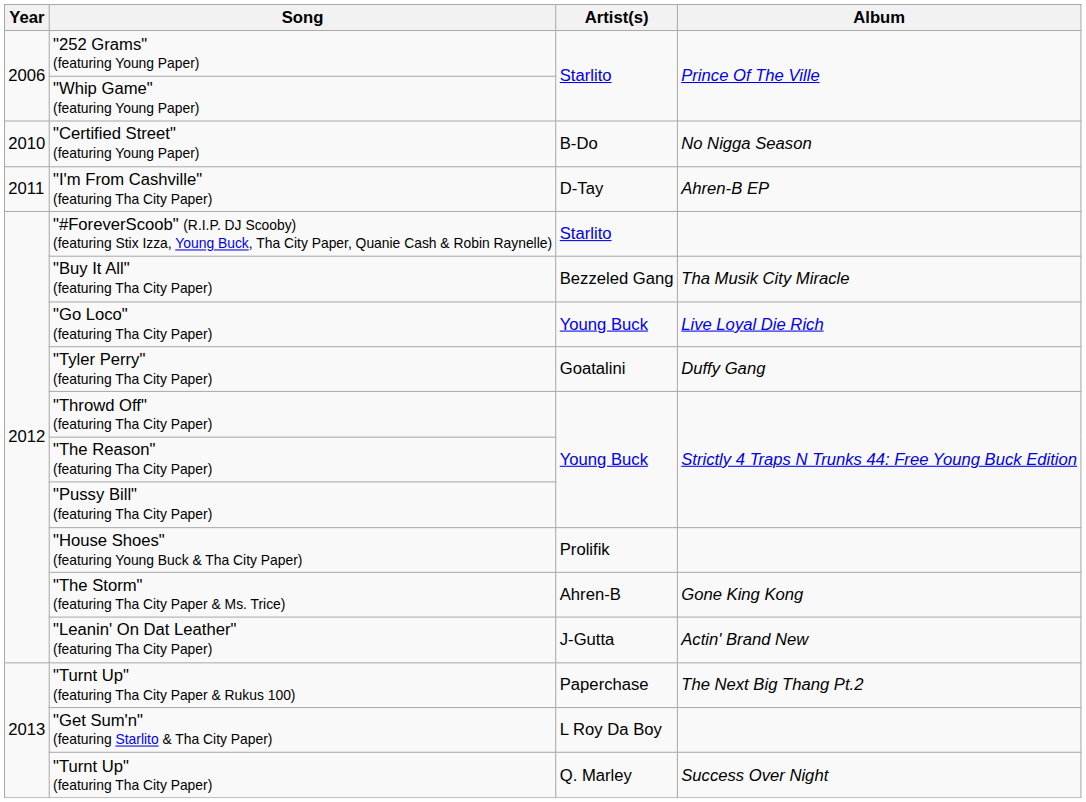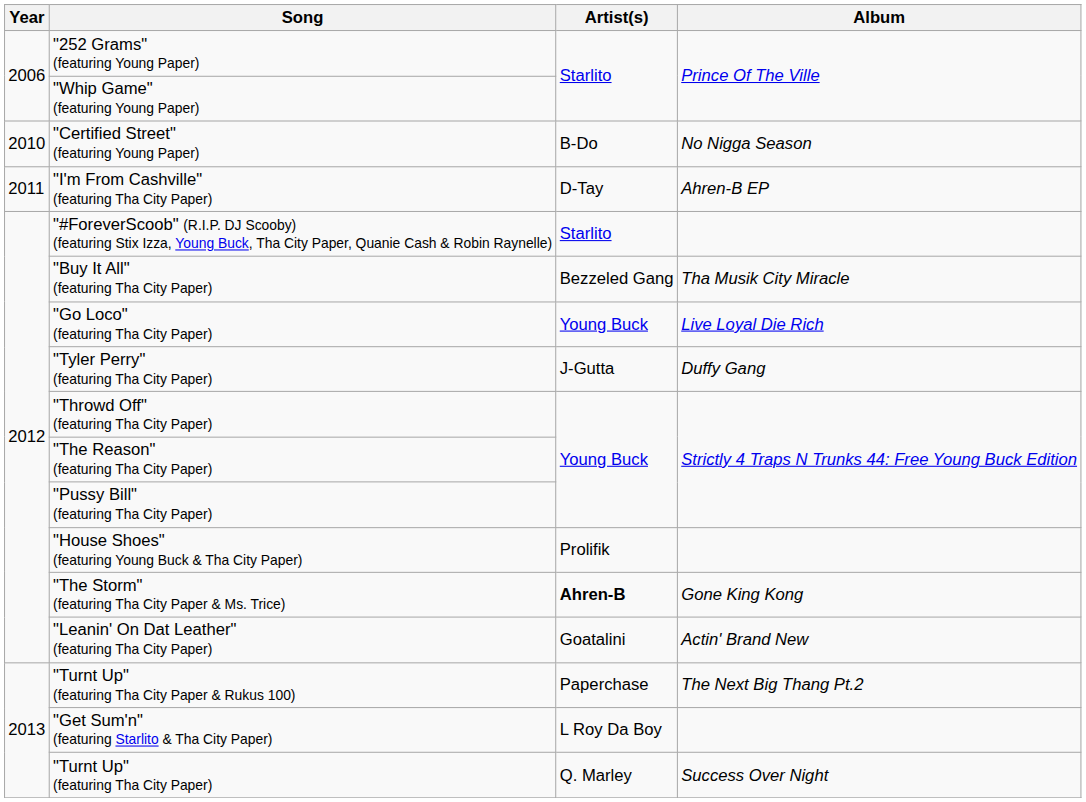"Tyler Perry" (featuring Tha City Paper) | Artist(s): Goatalini -> J-Gutta
"The Storm" (featuring Tha City Paper & Ms. Trice) | Artist(s): normal -> bold
"Leanin' On Dat Leather" (featuring Tha City Paper) | Artist(s): J-Gutta -> Goatalini
